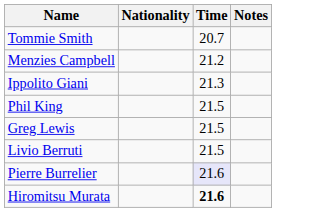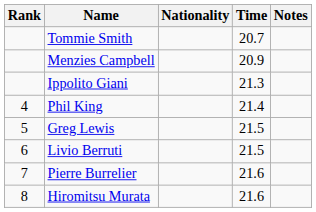+ column: Rank | 4 | 5 | 6 | 7 | 8
Menzies Campbell | Time: 21.2 -> 20.9
Phil King | Time: 21.5 -> 21.4
Pierre Burrelier | Time: lavender background -> no background
Hiromitsu Murata | Time: bold -> normal
